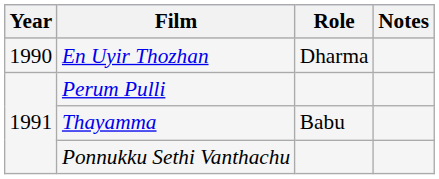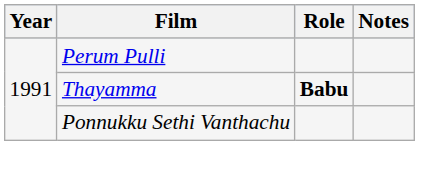- row: 1990 | En Uyir Thozhan | Dharma
Thayamma | Role: normal -> bold
